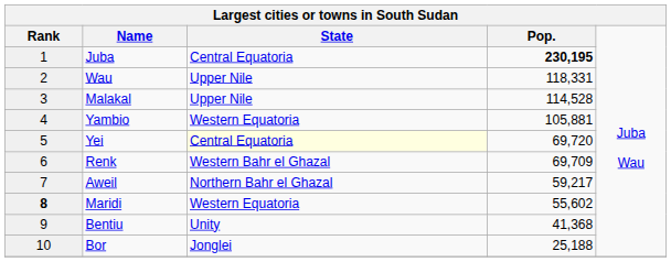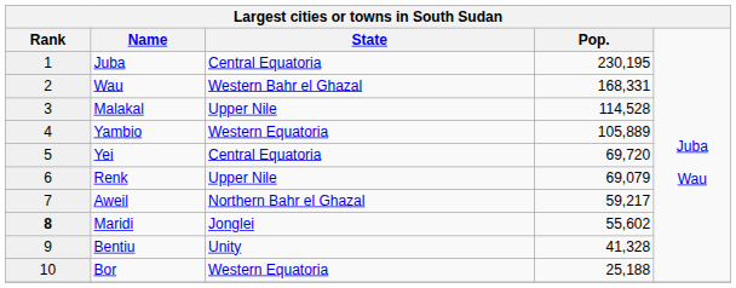Juba | column 4: bold -> normal
Wau | column 3: Upper Nile -> Western Bahr el Ghazal
Wau | column 4: 118,331 -> 168,331
Yambio | column 4: 105,881 -> 105,889
Yei | column 3: lightyellow background -> no background
Renk | column 3: Western Bahr el Ghazal -> Upper Nile
Renk | column 4: 69,709 -> 69,079
Maridi | column 3: Western Equatoria -> Jonglei
Bentiu | column 4: 41,368 -> 41,328
Bor | column 3: Jonglei -> Western Equatoria
